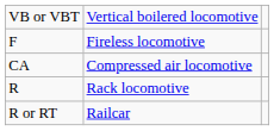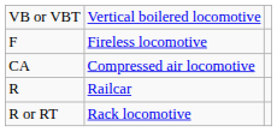R | column 3: Rack locomotive -> Railcar
R or RT | column 3: Railcar -> Rack locomotive
